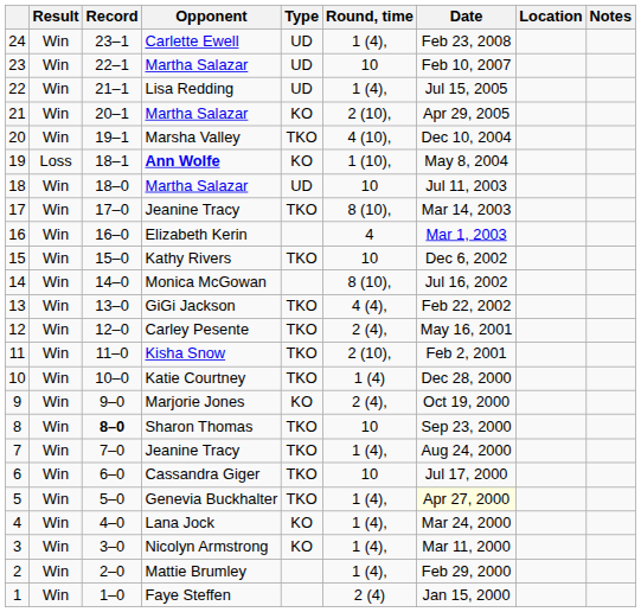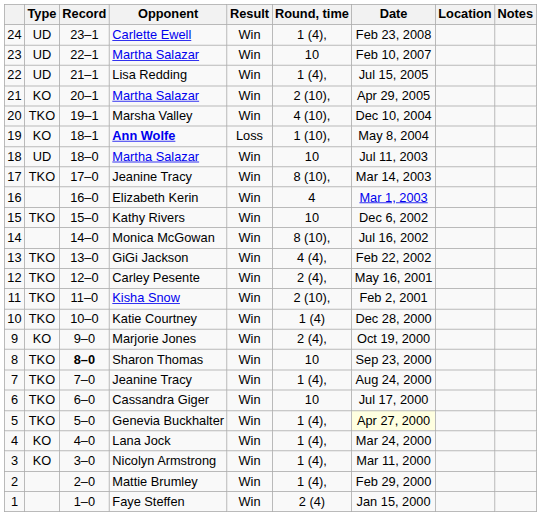columns swapped: Result <-> Type
